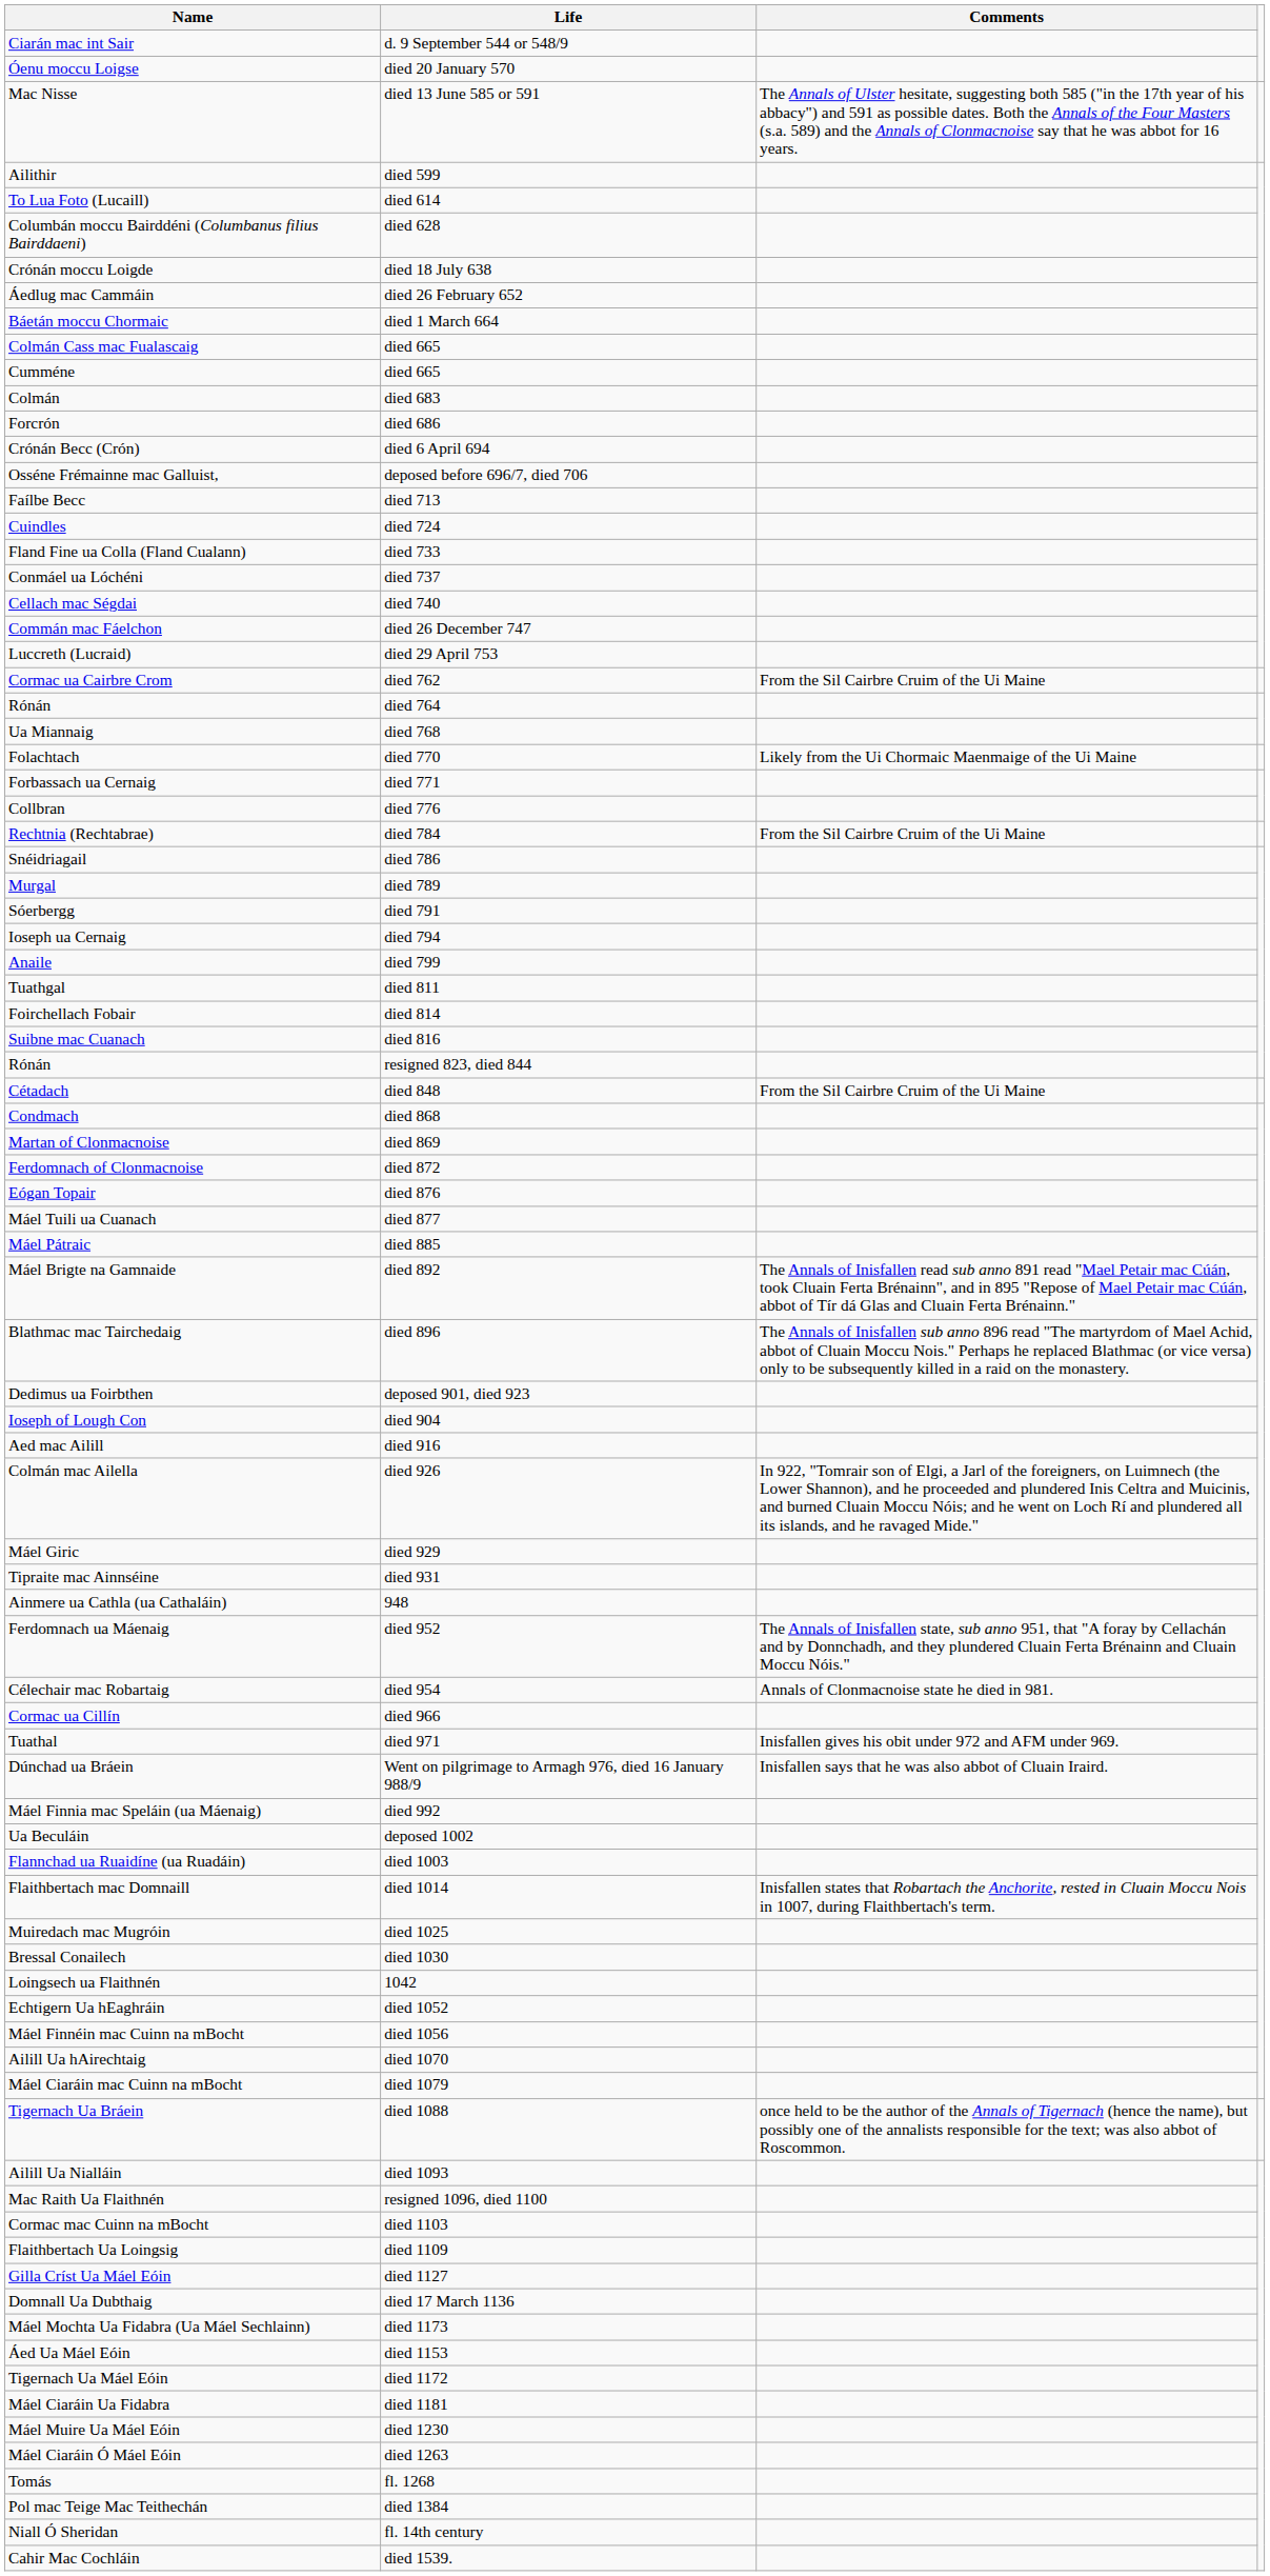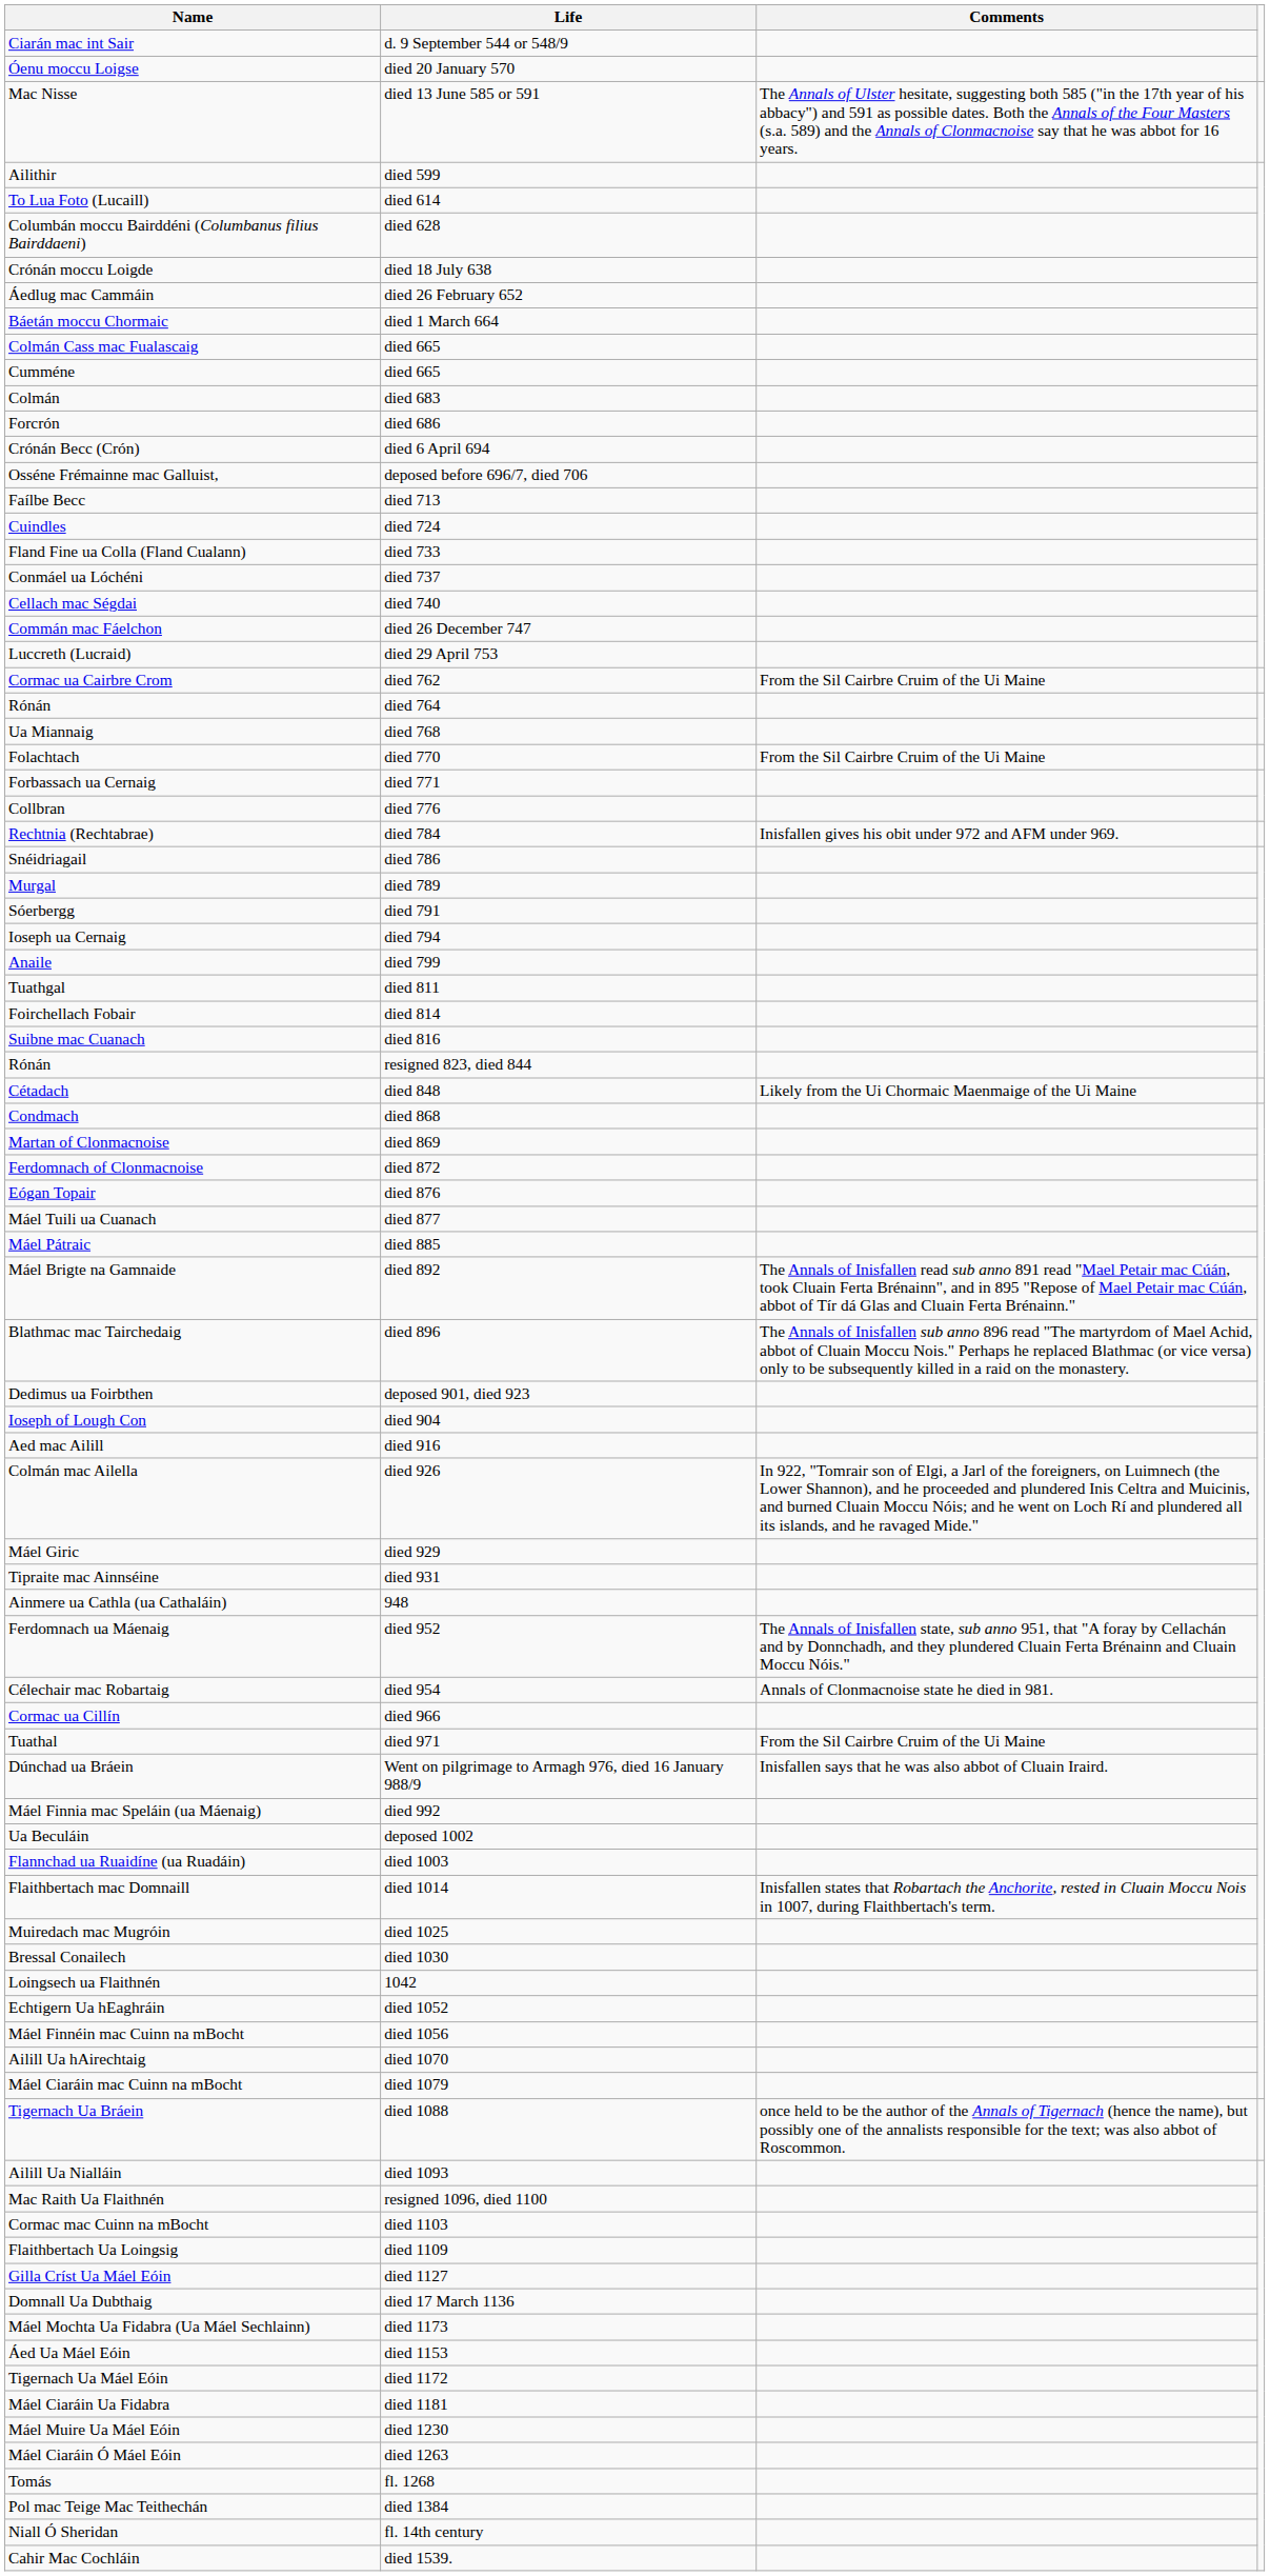Folachtach | Comments: Likely from the Ui Chormaic Maenmaige of the Ui Maine -> From the Sil Cairbre Cruim of the Ui Maine
Rechtnia (Rechtabrae) | Comments: From the Sil Cairbre Cruim of the Ui Maine -> Inisfallen gives his obit under 972 and AFM under 969.
Cétadach | Comments: From the Sil Cairbre Cruim of the Ui Maine -> Likely from the Ui Chormaic Maenmaige of the Ui Maine
Tuathal | Comments: Inisfallen gives his obit under 972 and AFM under 969. -> From the Sil Cairbre Cruim of the Ui Maine
